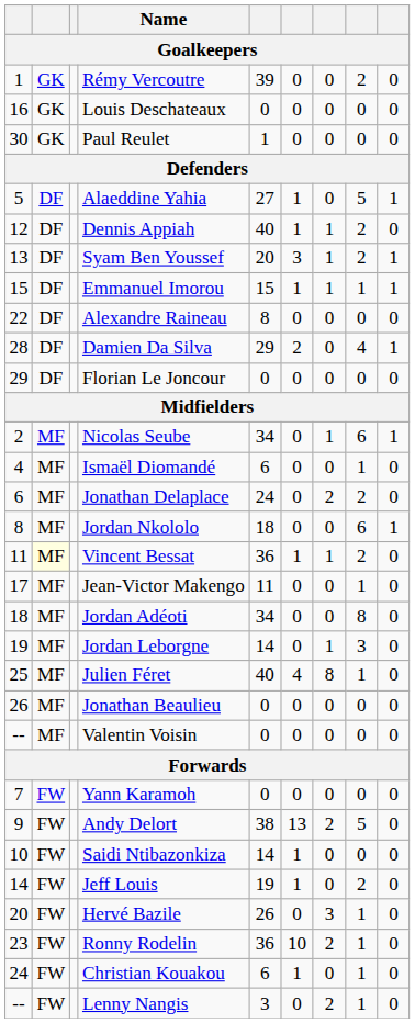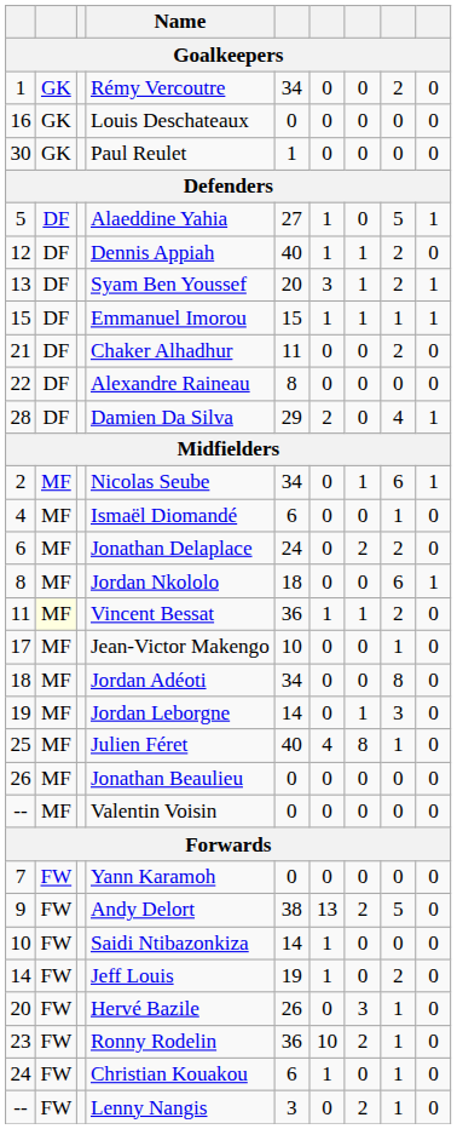Rémy Vercoutre | column 5: 39 -> 34
+ row: 21 | DF | Chaker Alhadhur | 11 | 0 | 0 | 2 | 0
- row: 29 | DF | Florian Le Joncour | 0 | 0 | 0 | 0 | 0
Jean-Victor Makengo | column 5: 11 -> 10
